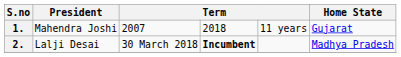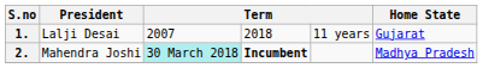1. | President: Mahendra Joshi -> Lalji Desai
2. | President: Lalji Desai -> Mahendra Joshi
2. | column 3: no background -> paleturquoise background
